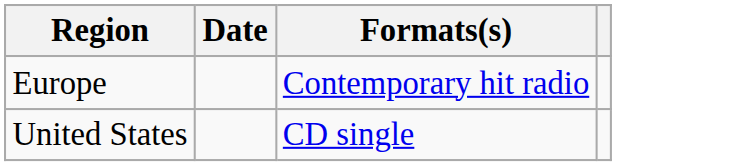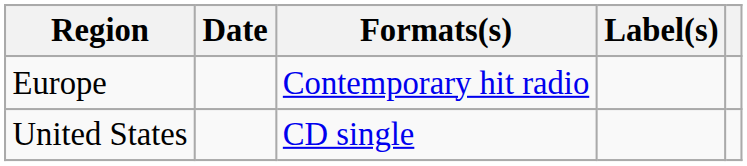+ column: Label(s)
